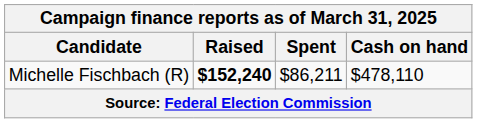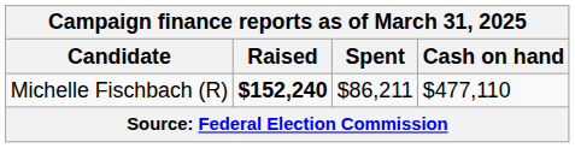Michelle Fischbach (R) | Cash on hand: $478,110 -> $477,110
